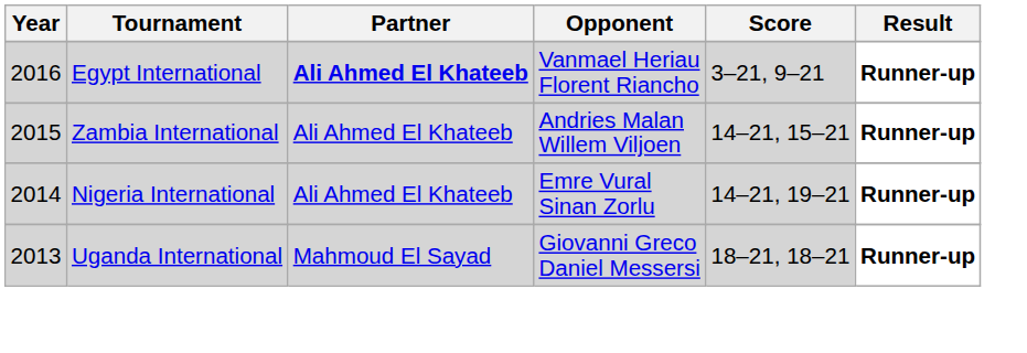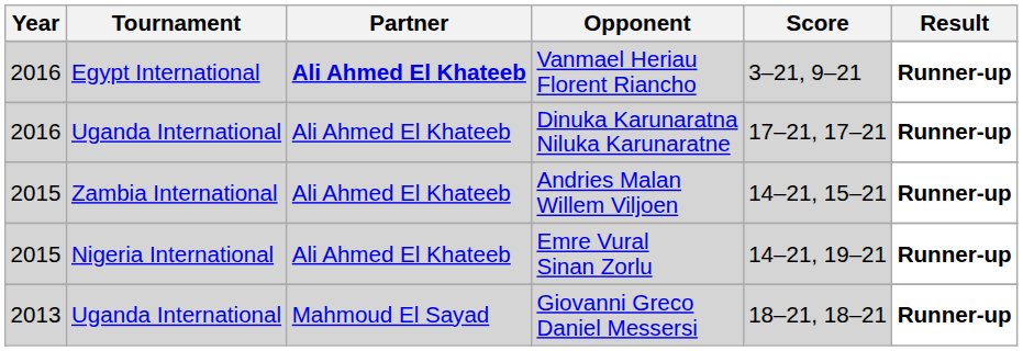+ row: 2016 | Uganda International | Ali Ahmed El Khateeb | Dinuka Karunaratna Niluka Karunaratne | 17–21, 17–21 | Runner-up
Emre Vural Sinan Zorlu | Year: 2014 -> 2015
